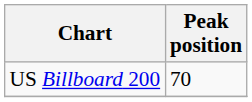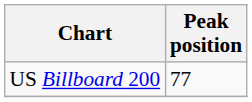US Billboard 200 | Peak position: 70 -> 77
